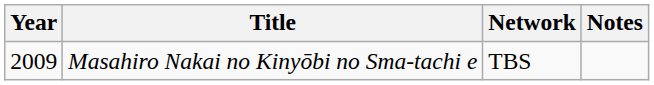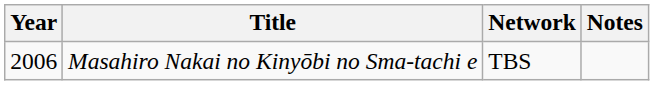Masahiro Nakai no Kinyōbi no Sma-tachi e | Year: 2009 -> 2006
